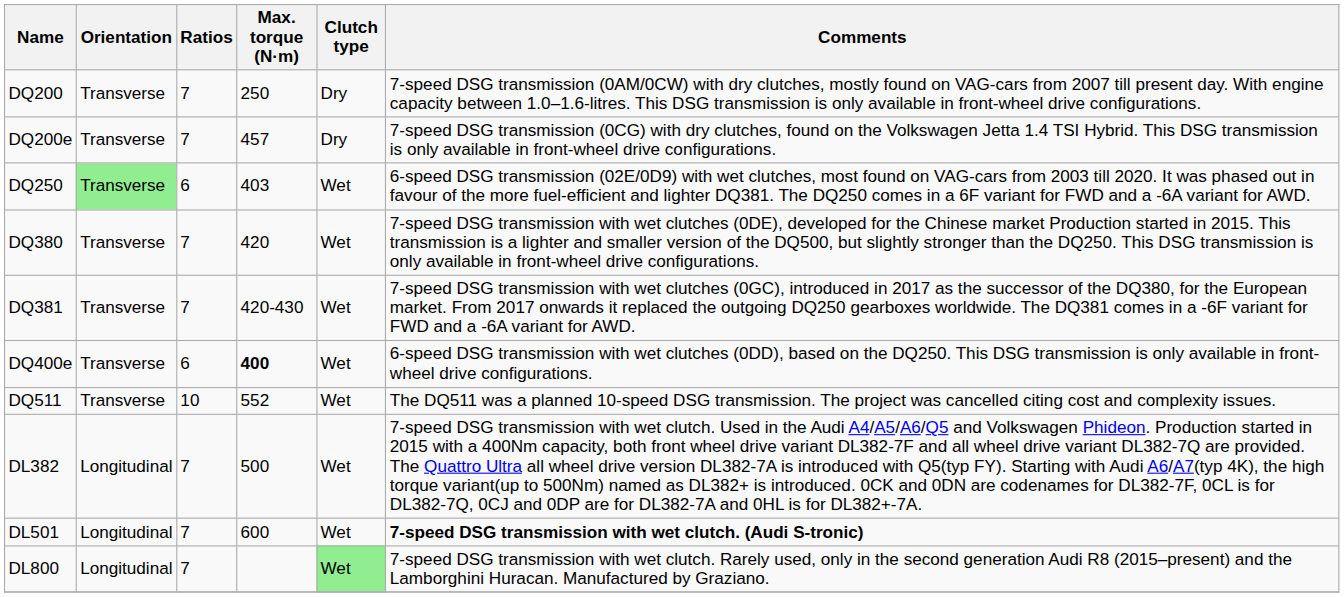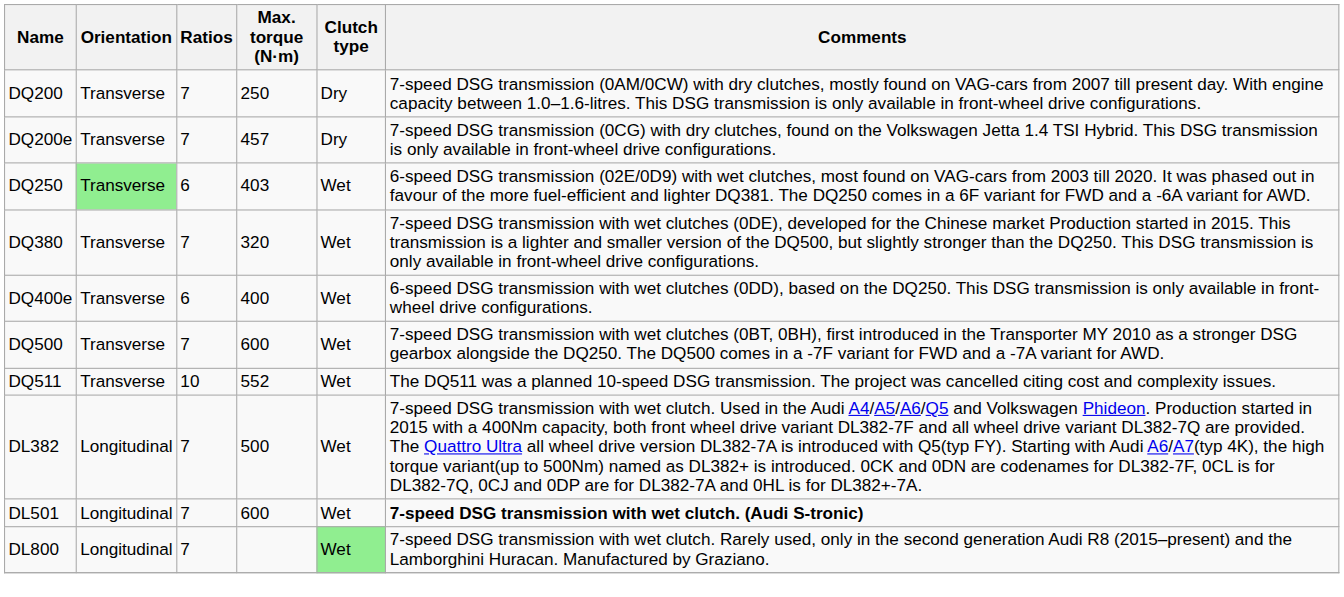DQ380 | Max. torque (N·m): 420 -> 320
- row: DQ381 | Transverse | 7 | 420-430 | Wet | 7-speed DSG transmission with wet clutches (0GC), introduced in 2017 as the successor of the DQ380, for the European market. From 2017 onwards it replaced the outgoing DQ250 gearboxes worldwide. The DQ381 comes in a -6F variant for FWD and a -6A variant for AWD.
DQ400e | Max. torque (N·m): bold -> normal
+ row: DQ500 | Transverse | 7 | 600 | Wet | 7-speed DSG transmission with wet clutches (0BT, 0BH), first introduced in the Transporter MY 2010 as a stronger DSG gearbox alongside the DQ250. The DQ500 comes in a -7F variant for FWD and a -7A variant for AWD.
